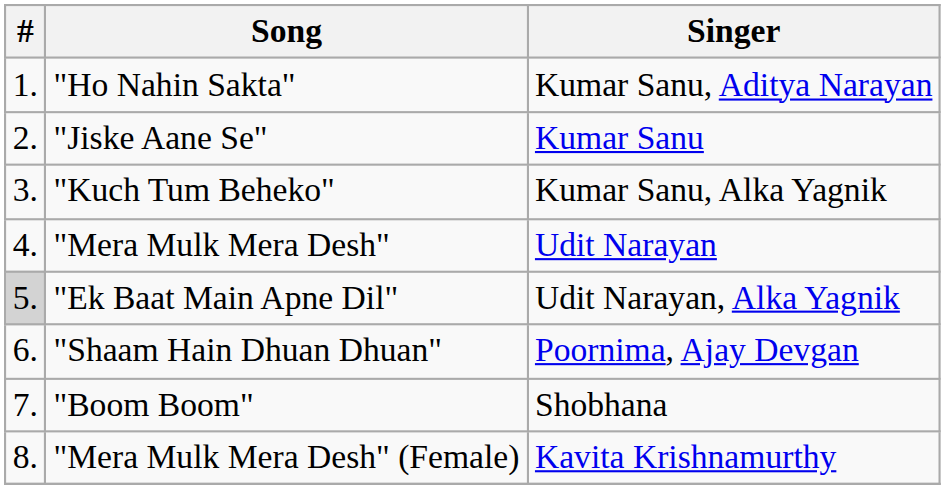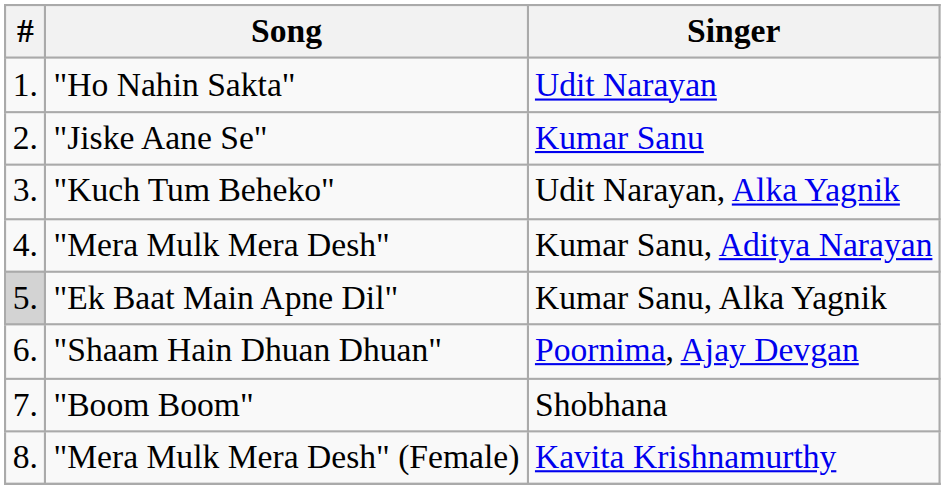"Ho Nahin Sakta" | Singer: Kumar Sanu, Aditya Narayan -> Udit Narayan
"Kuch Tum Beheko" | Singer: Kumar Sanu, Alka Yagnik -> Udit Narayan, Alka Yagnik
"Mera Mulk Mera Desh" | Singer: Udit Narayan -> Kumar Sanu, Aditya Narayan
"Ek Baat Main Apne Dil" | Singer: Udit Narayan, Alka Yagnik -> Kumar Sanu, Alka Yagnik
